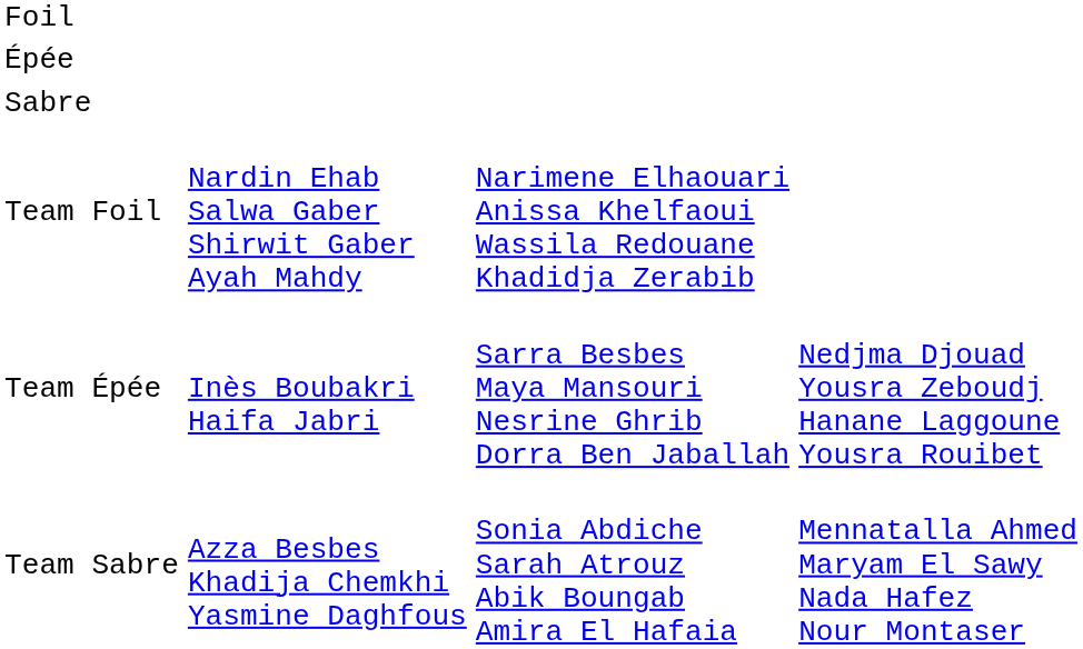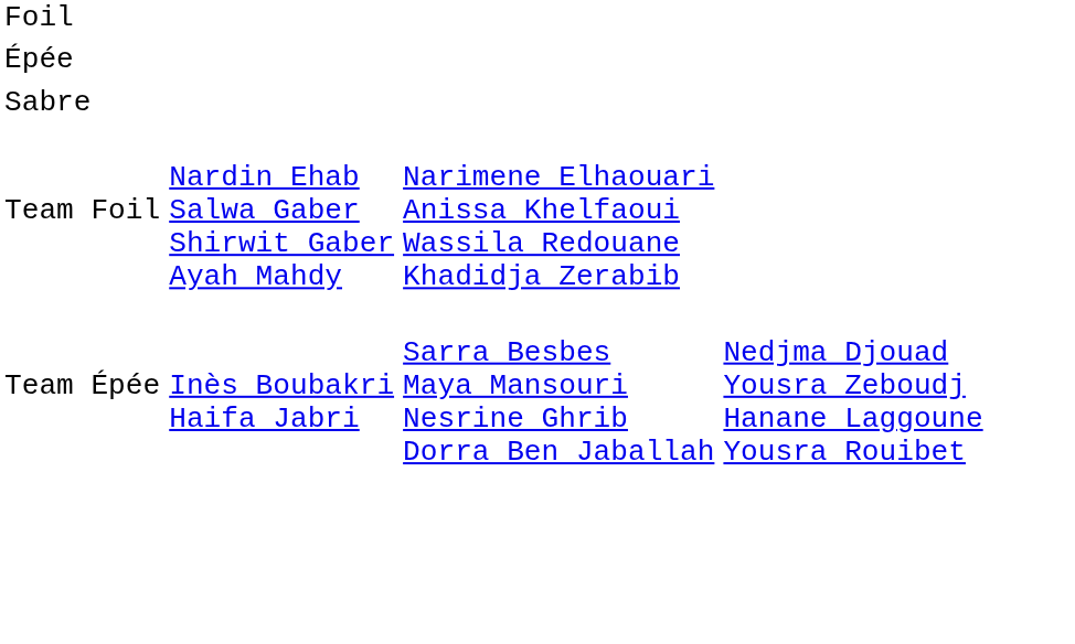- row: Team Sabre | Azza Besbes Khadija Chemkhi Yasmine Daghfous | Sonia Abdiche Sarah Atrouz Abik Boungab Amira El Hafaia | Mennatalla Ahmed Maryam El Sawy Nada Hafez Nour Montaser
